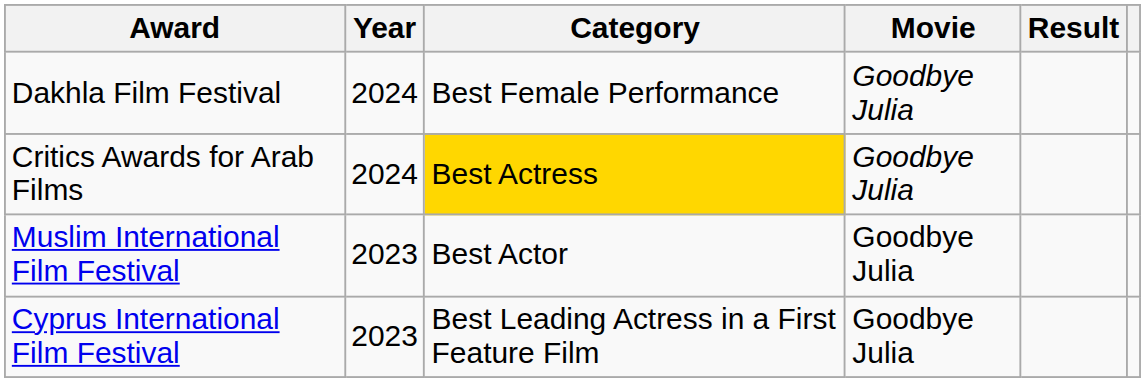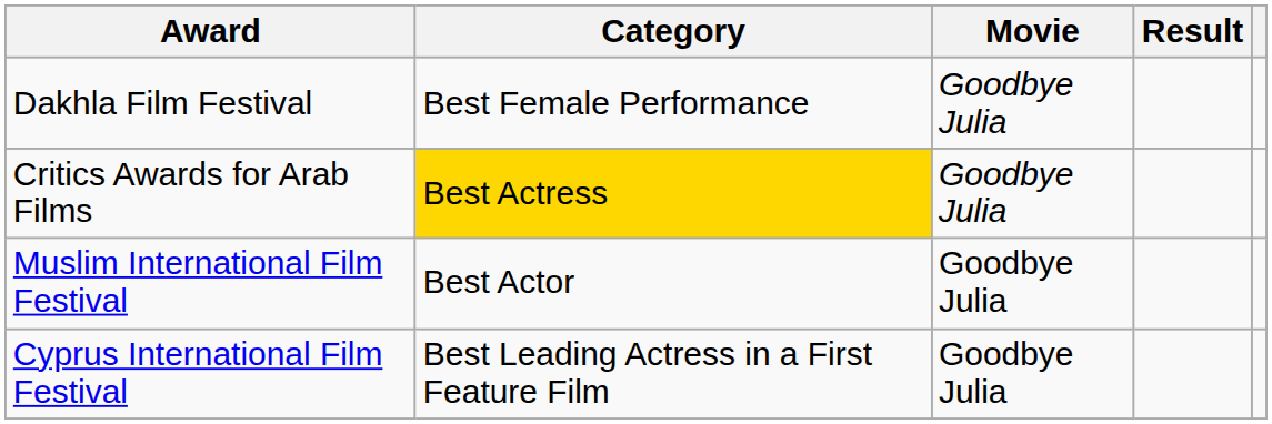- column: Year | 2024 | 2024 | 2023 | 2023
